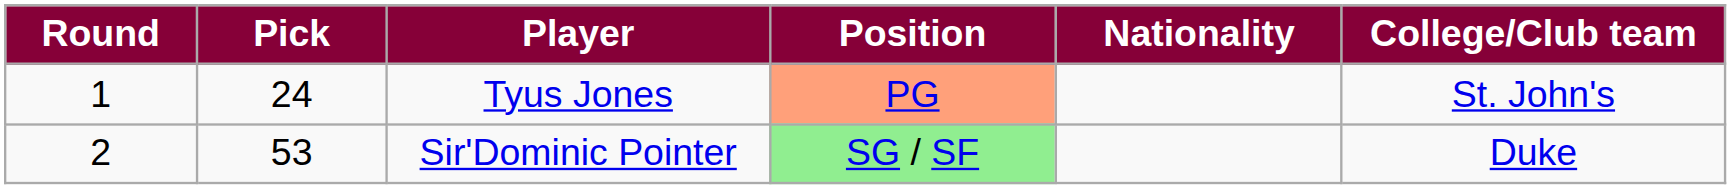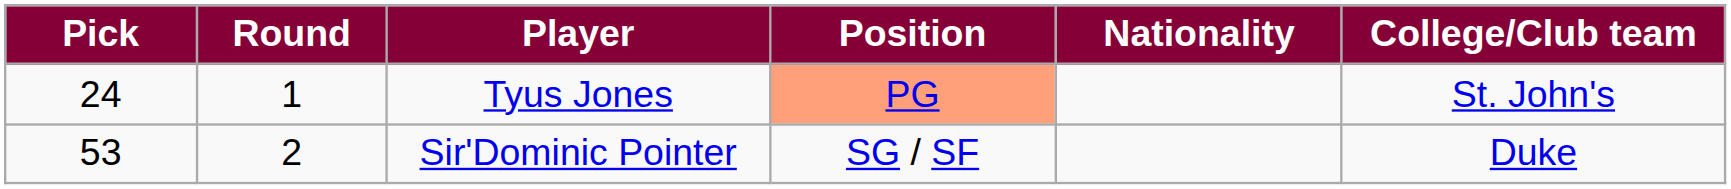columns swapped: Round <-> Pick
Sir'Dominic Pointer | Position: lightgreen background -> no background
